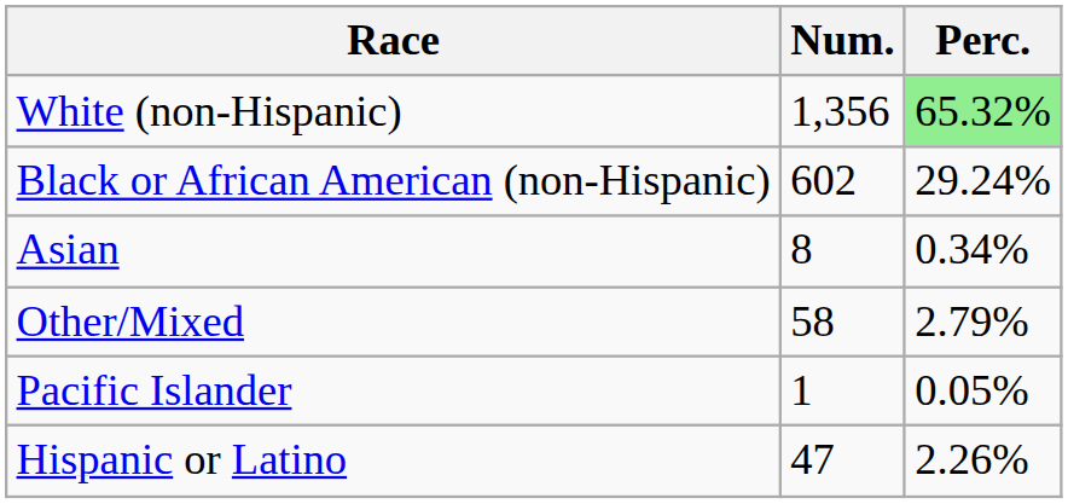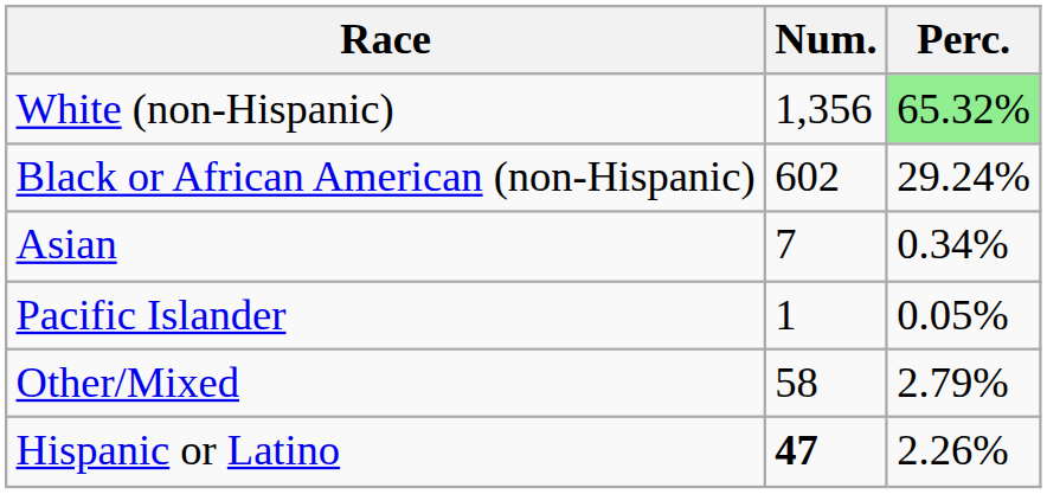Asian | Num.: 8 -> 7
rows swapped: Pacific Islander <-> Other/Mixed
Hispanic or Latino | Num.: normal -> bold
